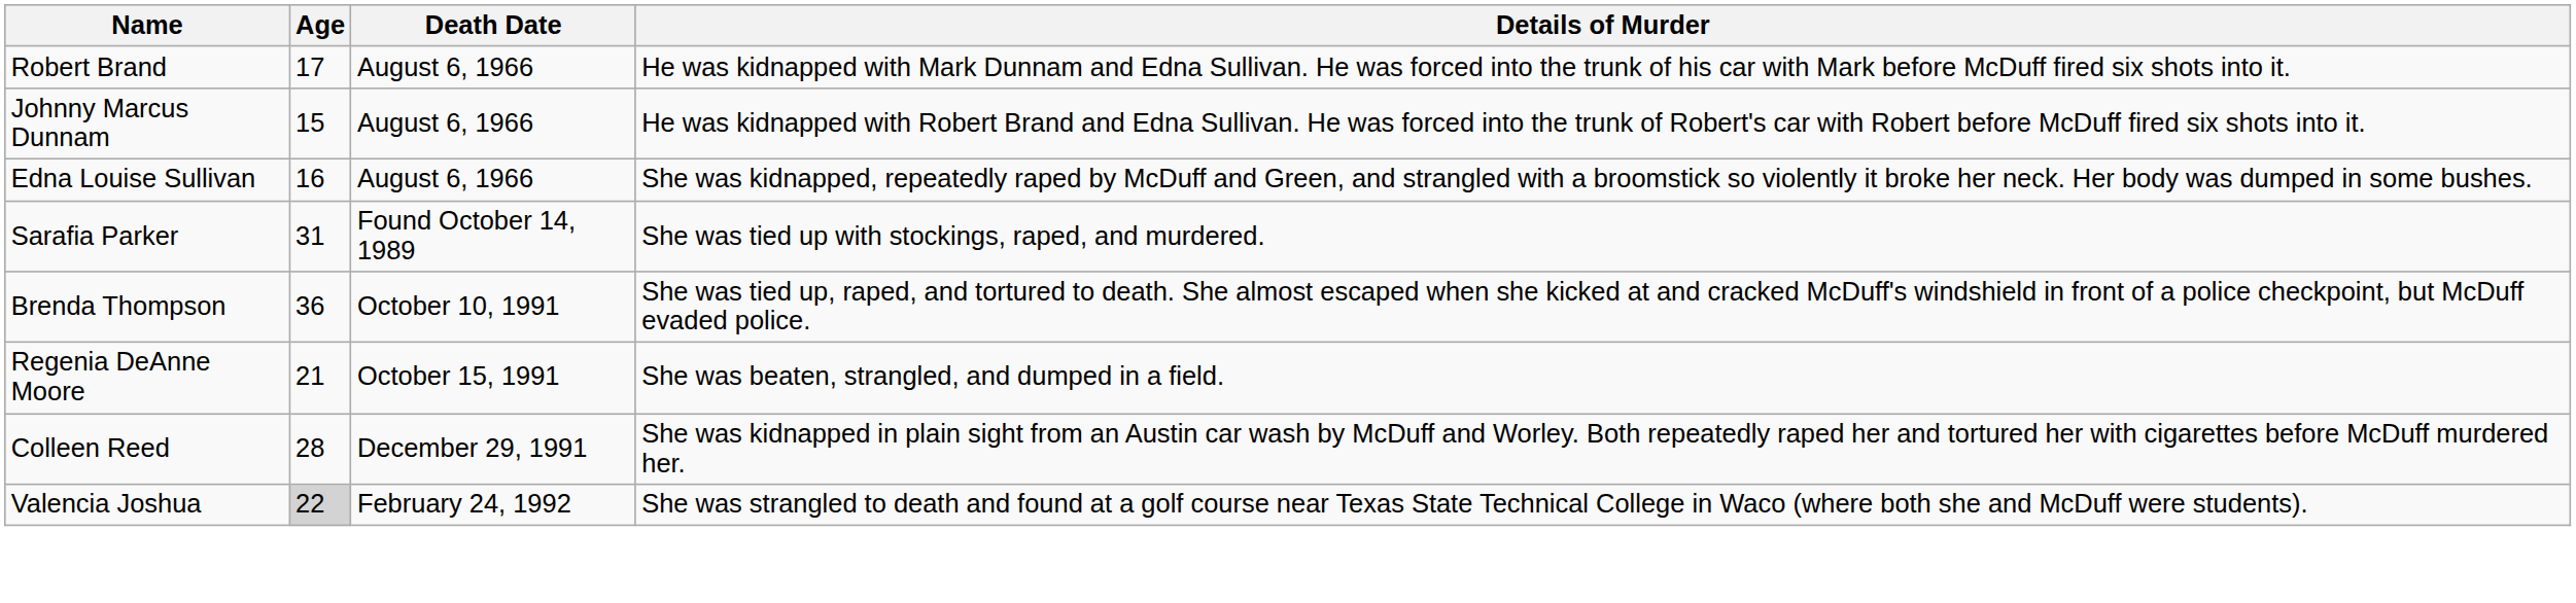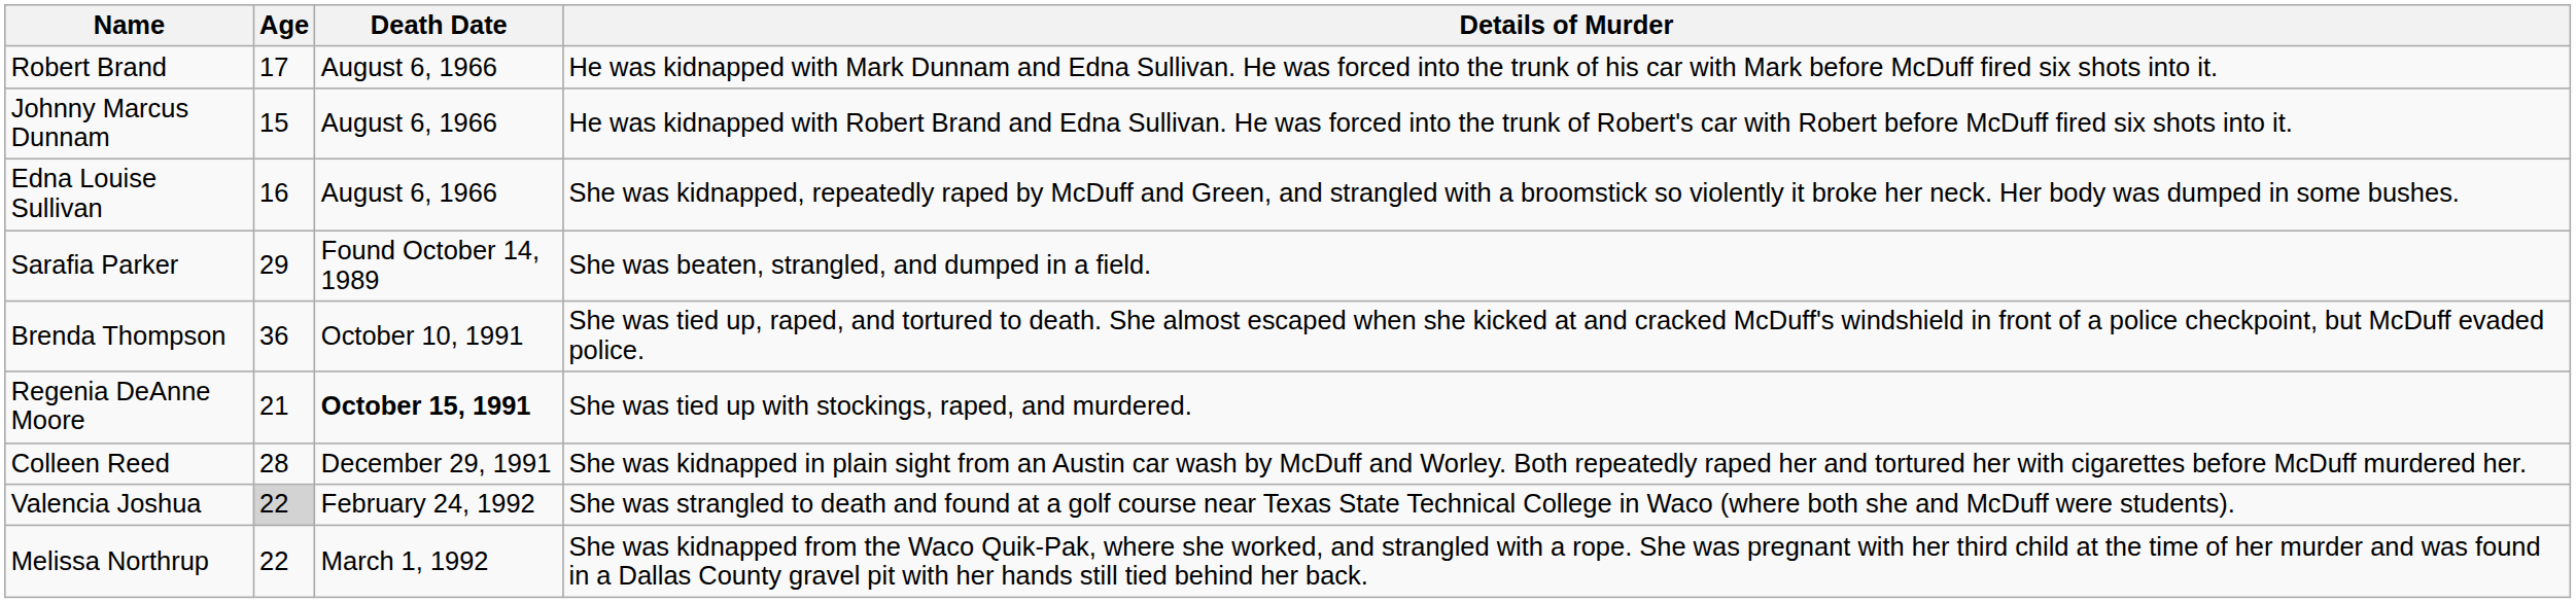Sarafia Parker | Age: 31 -> 29
Sarafia Parker | Details of Murder: She was tied up with stockings, raped, and murdered. -> She was beaten, strangled, and dumped in a field.
Regenia DeAnne Moore | Death Date: normal -> bold
Regenia DeAnne Moore | Details of Murder: She was beaten, strangled, and dumped in a field. -> She was tied up with stockings, raped, and murdered.
+ row: Melissa Northrup | 22 | March 1, 1992 | She was kidnapped from the Waco Quik-Pak, where she worked, and strangled with a rope. She was pregnant with her third child at the time of her murder and was found in a Dallas County gravel pit with her hands still tied behind her back.
